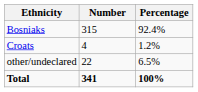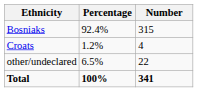columns swapped: Number <-> Percentage
